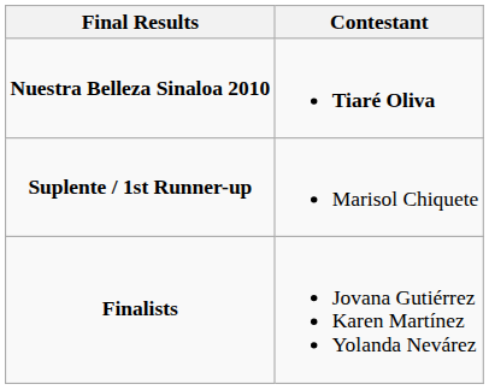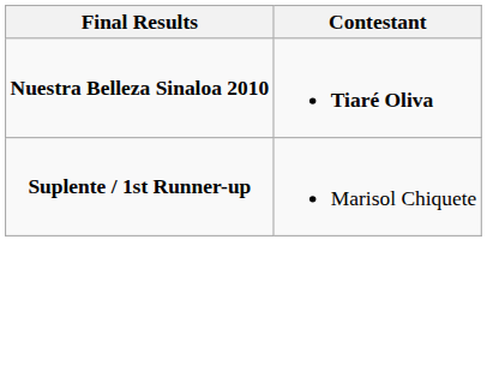- row: Finalists | Jovana Gutiérrez Karen Martínez Yolanda Nevárez
